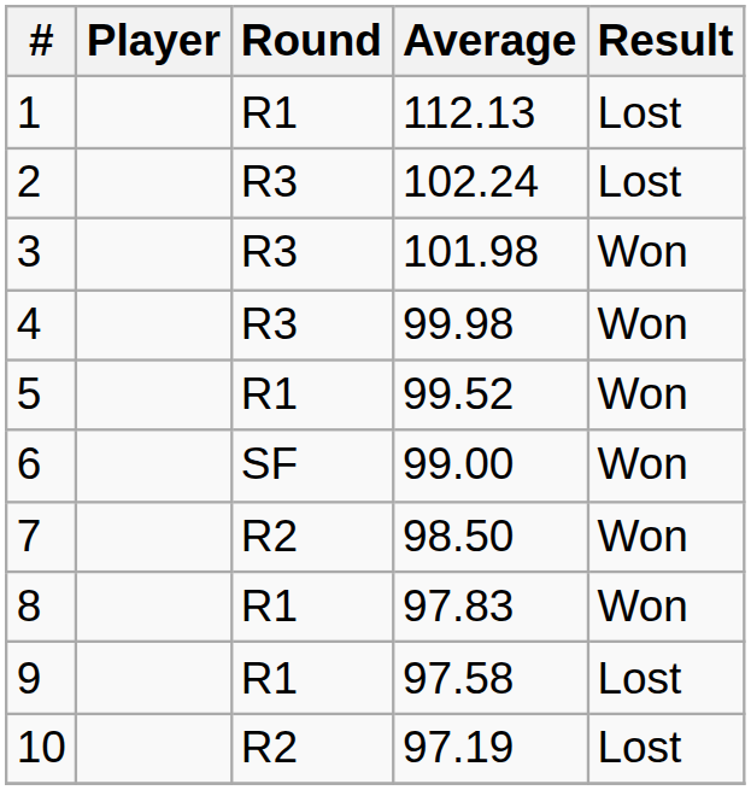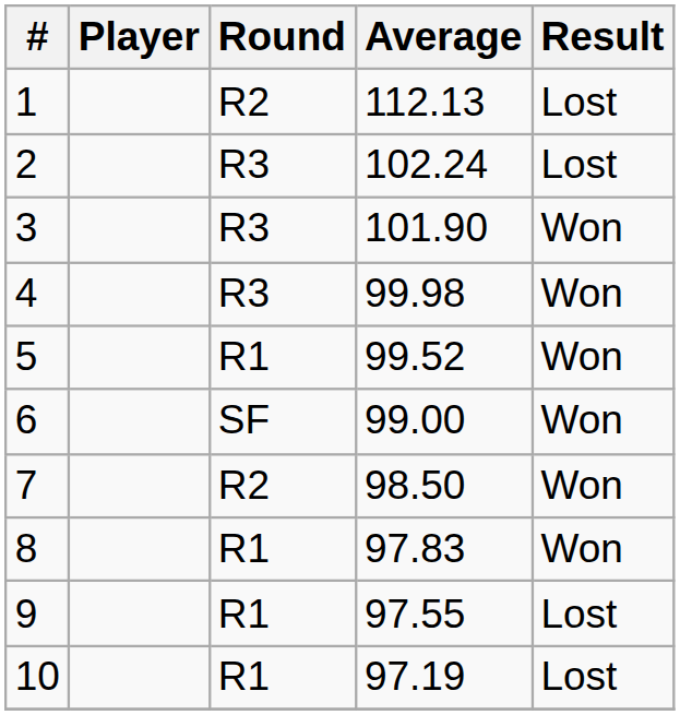1 | Round: R1 -> R2
3 | Average: 101.98 -> 101.90
9 | Average: 97.58 -> 97.55
10 | Round: R2 -> R1
